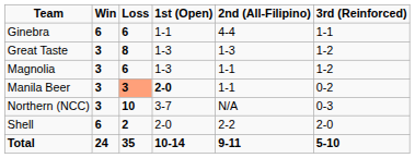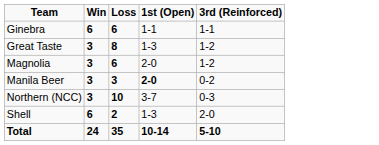- column: 2nd (All-Filipino) | 4-4 | 1-3 | 1-1 | 1-1 | N/A | 2-2 | 9-11
Magnolia | 1st (Open): 1-3 -> 2-0
Manila Beer | Loss: lightsalmon background -> no background
Shell | 1st (Open): 2-0 -> 1-3
